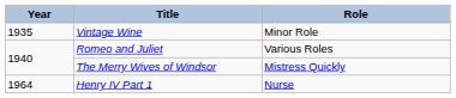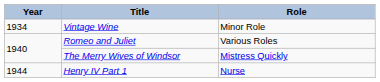Vintage Wine | Year: 1935 -> 1934
Henry IV Part 1 | Year: 1964 -> 1944
